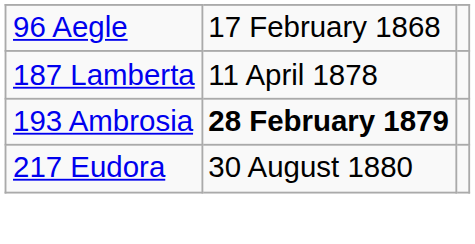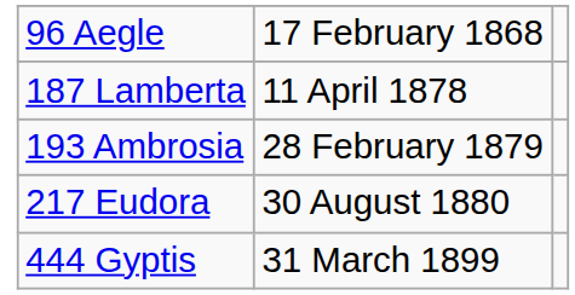193 Ambrosia | column 2: bold -> normal
+ row: 444 Gyptis | 31 March 1899
